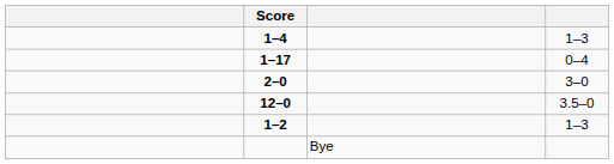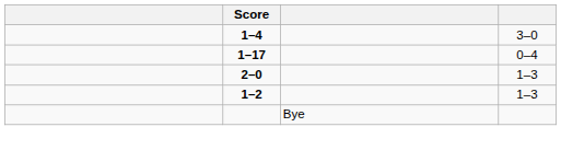1–4 | column 4: 1–3 -> 3–0
2–0 | column 4: 3–0 -> 1–3
- row: 12–0 | 3.5–0
